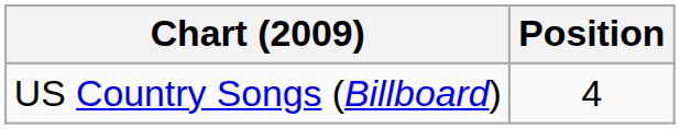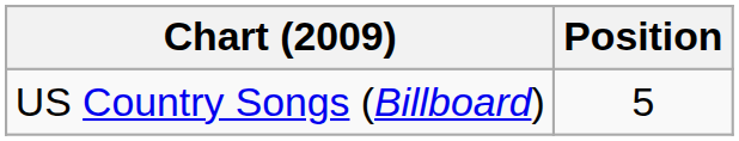US Country Songs (Billboard) | Position: 4 -> 5
